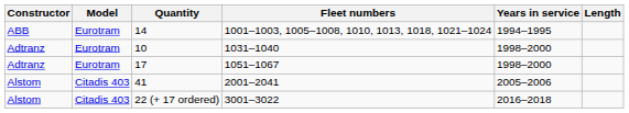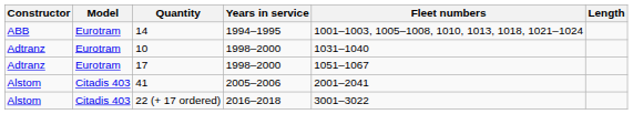columns swapped: Fleet numbers <-> Years in service
